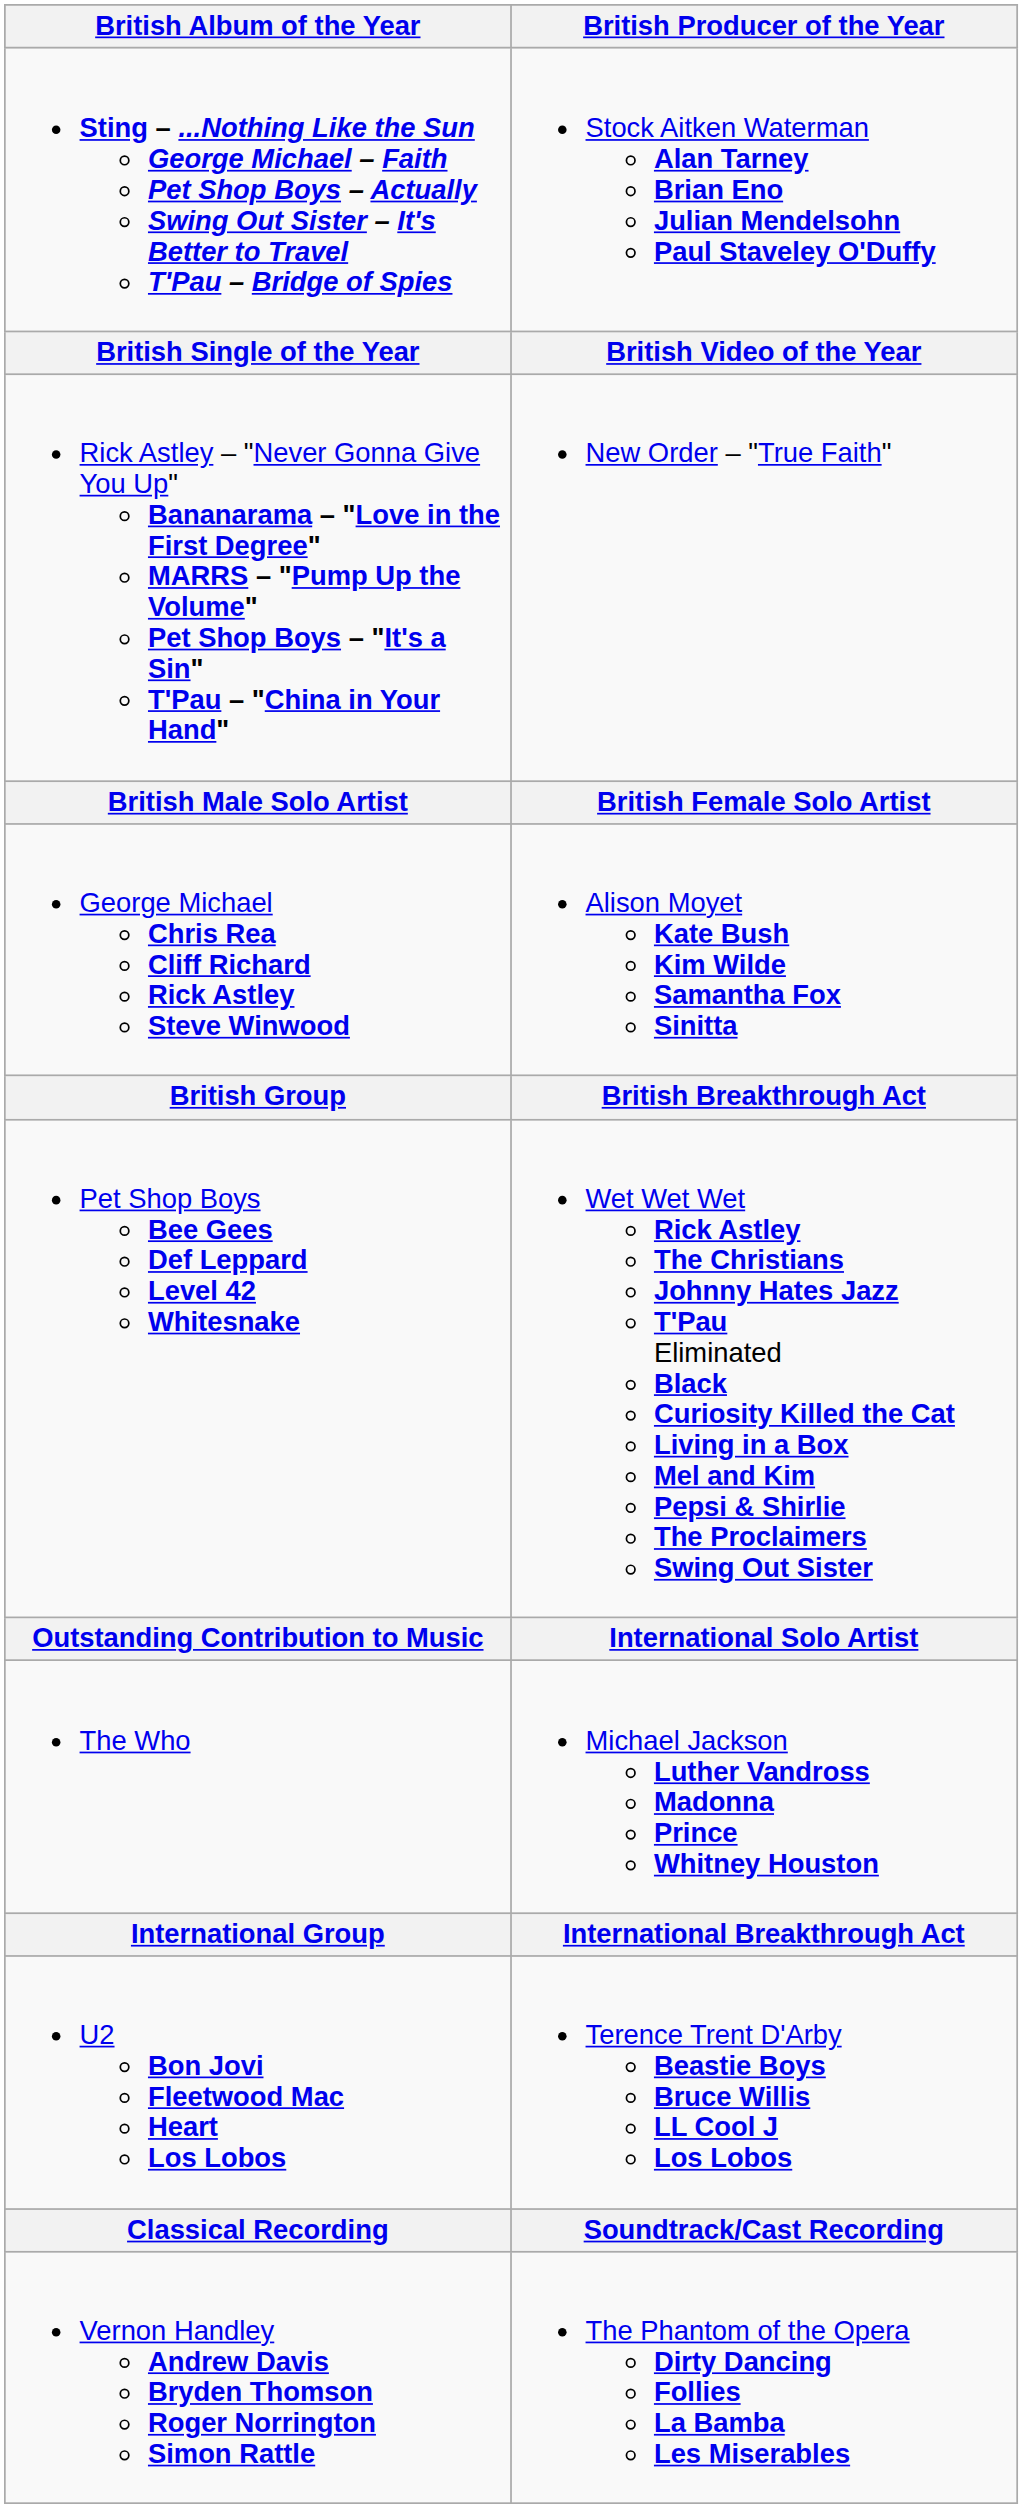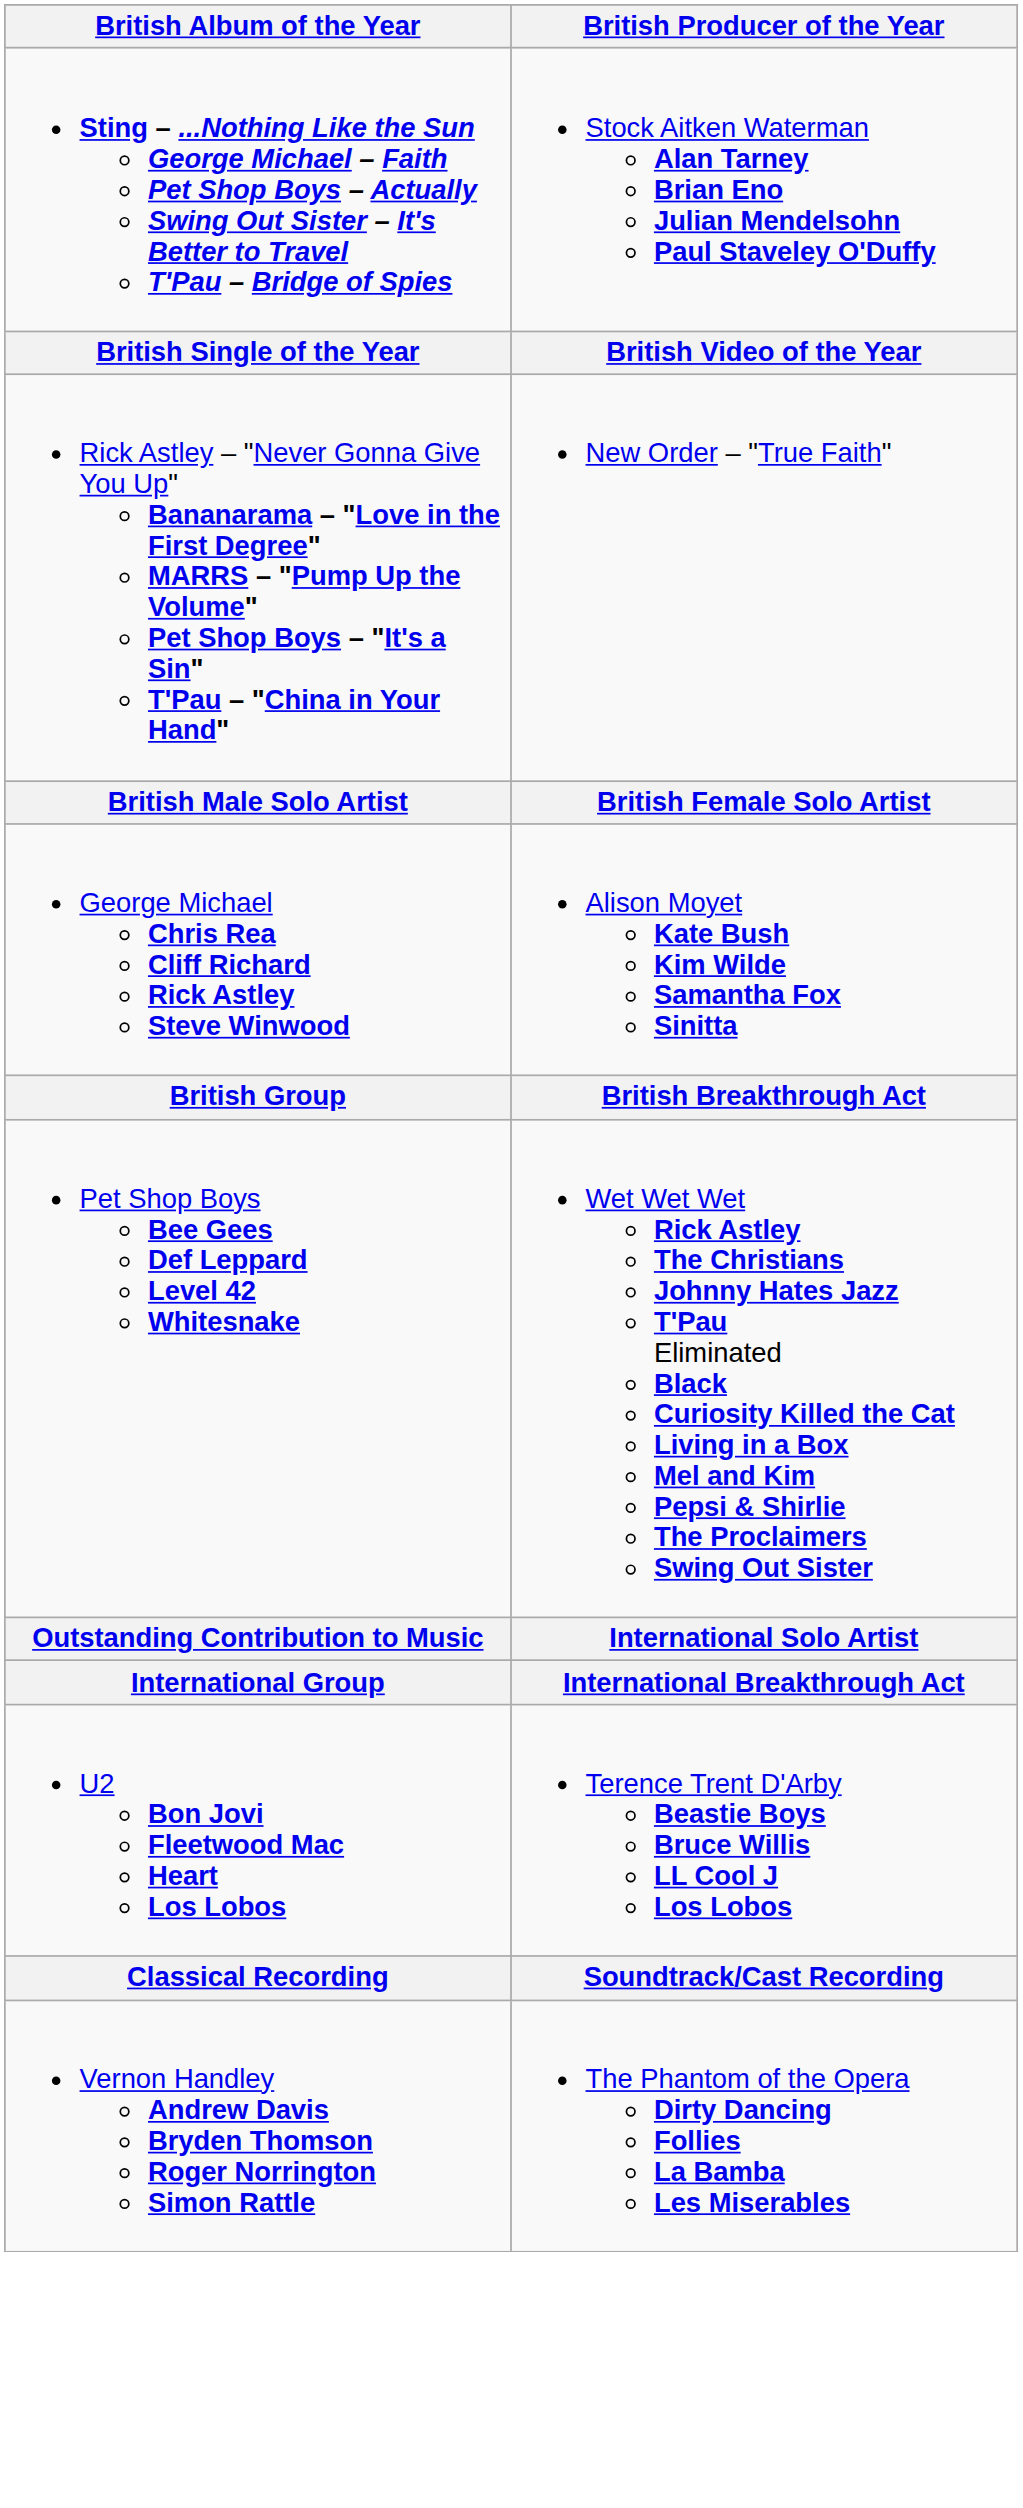- row: The Who | Michael Jackson Luther Vandross Madonna Prince Whitney Houston
